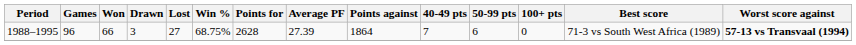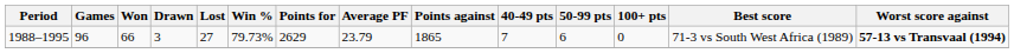1988–1995 | Win %: 68.75% -> 79.73%
1988–1995 | Points for: 2628 -> 2629
1988–1995 | Average PF: 27.39 -> 23.79
1988–1995 | Points against: 1864 -> 1865
